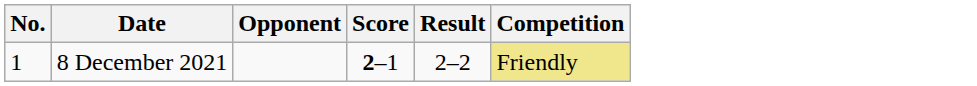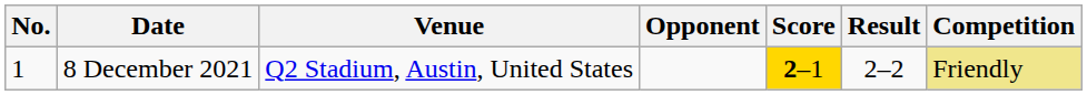+ column: Venue | Q2 Stadium, Austin, United States
8 December 2021 | Score: no background -> gold background
